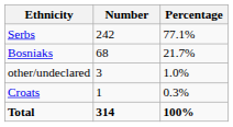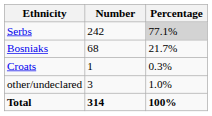Serbs | Percentage: no background -> lightgrey background
rows swapped: Croats <-> other/undeclared
